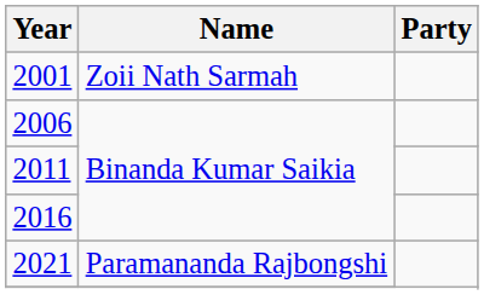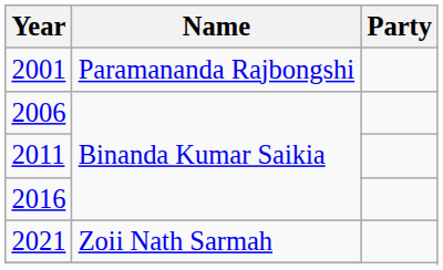2001 | Name: Zoii Nath Sarmah -> Paramananda Rajbongshi
2021 | Name: Paramananda Rajbongshi -> Zoii Nath Sarmah
